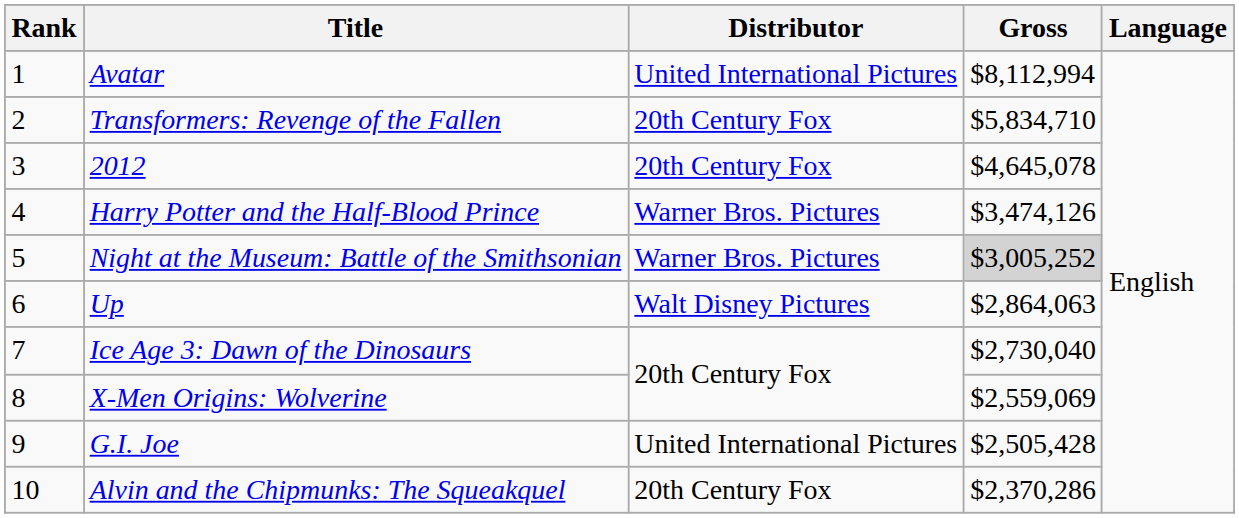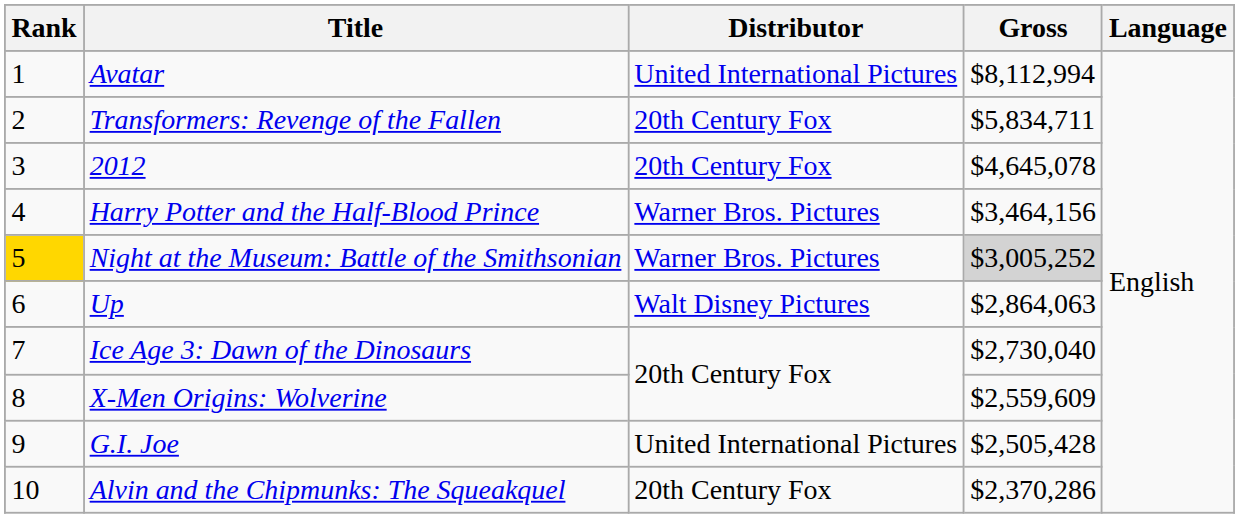Transformers: Revenge of the Fallen | Gross: $5,834,710 -> $5,834,711
Harry Potter and the Half-Blood Prince | Gross: $3,474,126 -> $3,464,156
Night at the Museum: Battle of the Smithsonian | Rank: no background -> gold background
X-Men Origins: Wolverine | Gross: $2,559,069 -> $2,559,609
